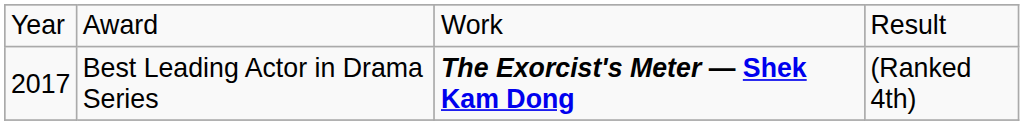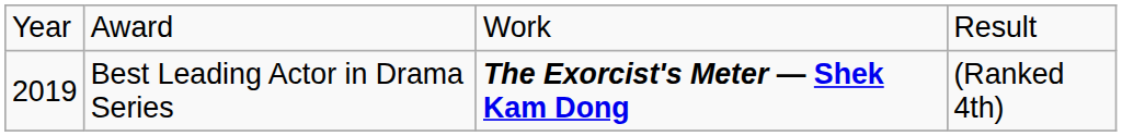Best Leading Actor in Drama Series | column 1: 2017 -> 2019
